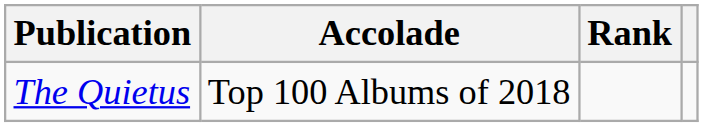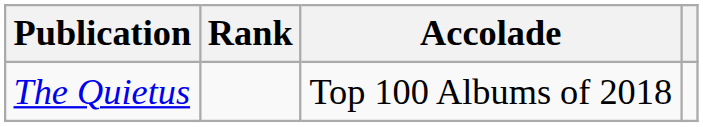columns swapped: Accolade <-> Rank
